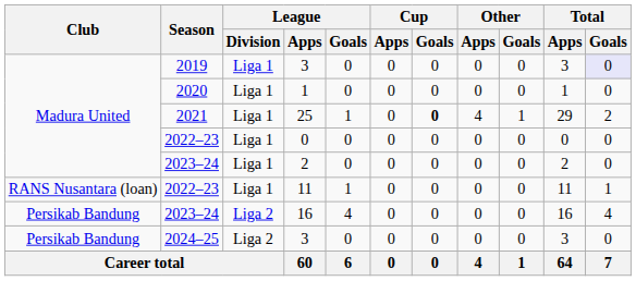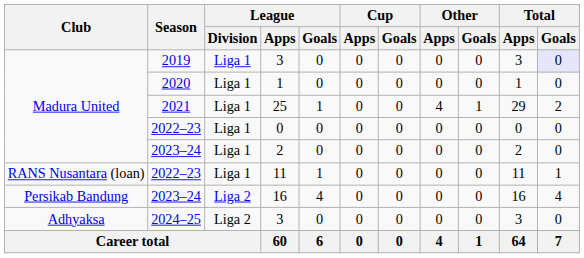25 | Cup / Goals: bold -> normal
2024–25 / 3 | Club: Persikab Bandung -> Adhyaksa
